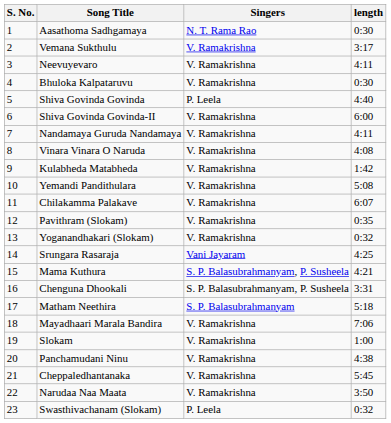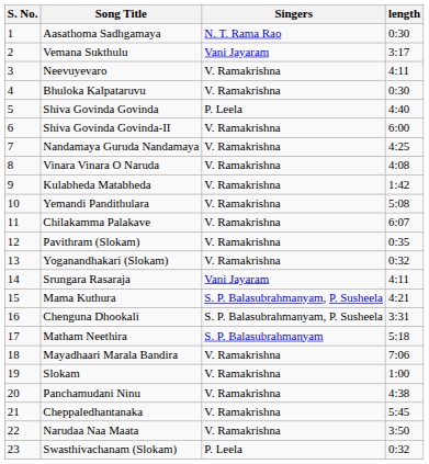Vemana Sukthulu | Singers: V. Ramakrishna -> Vani Jayaram
Nandamaya Guruda Nandamaya | length: 4:11 -> 4:25
Srungara Rasaraja | length: 4:25 -> 4:11
